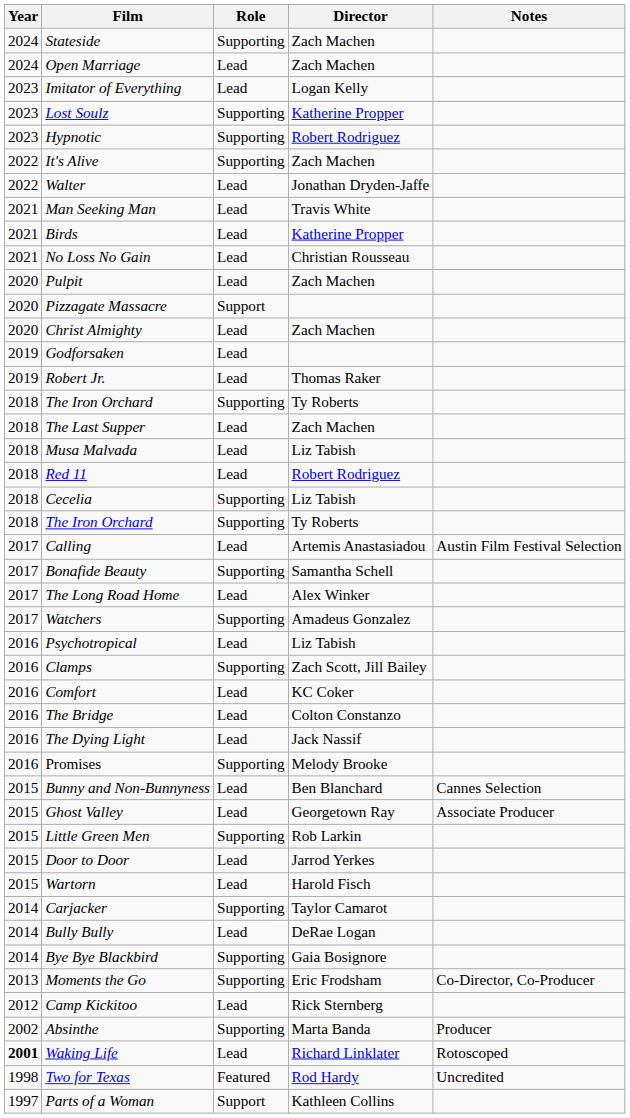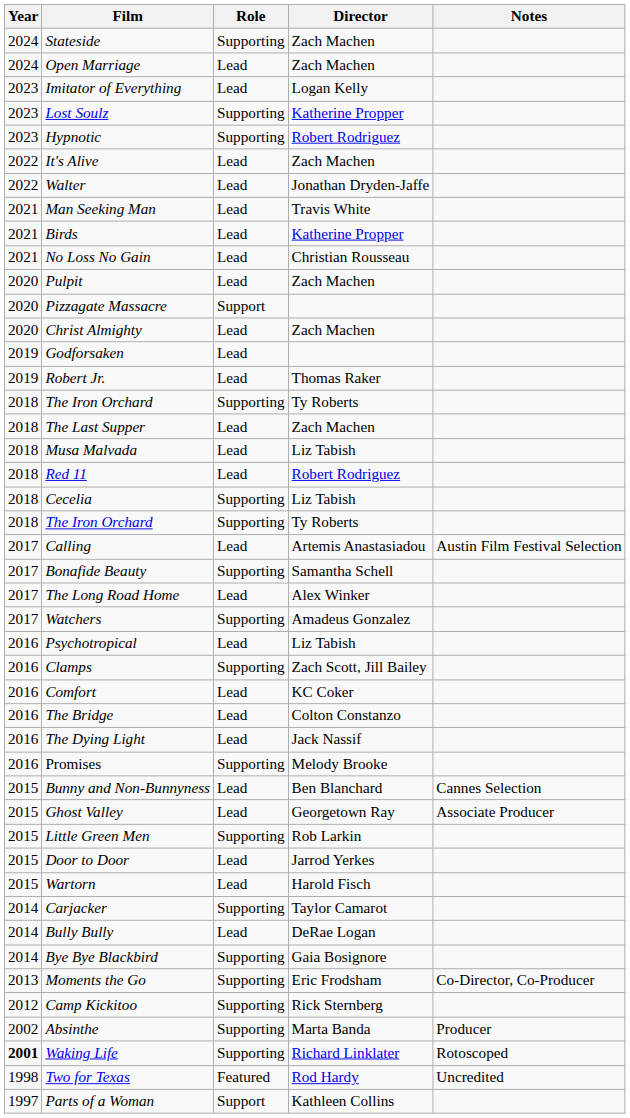It's Alive | Role: Supporting -> Lead
Camp Kickitoo | Role: Lead -> Supporting
Waking Life | Role: Lead -> Supporting
